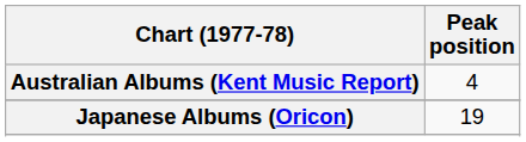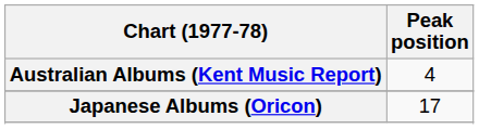Japanese Albums (Oricon) | Peak position: 19 -> 17
